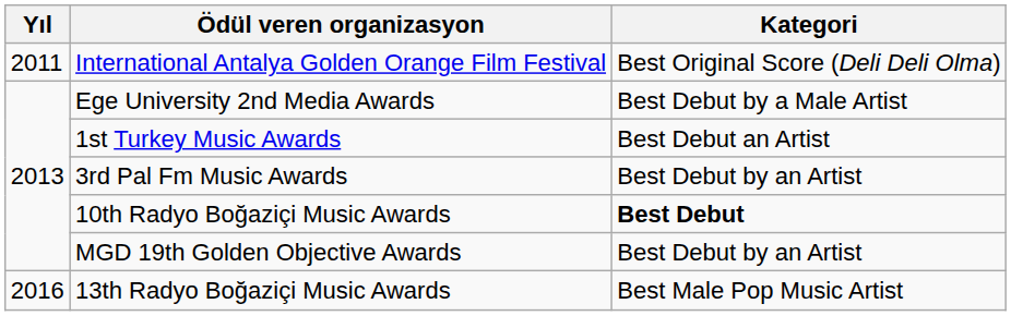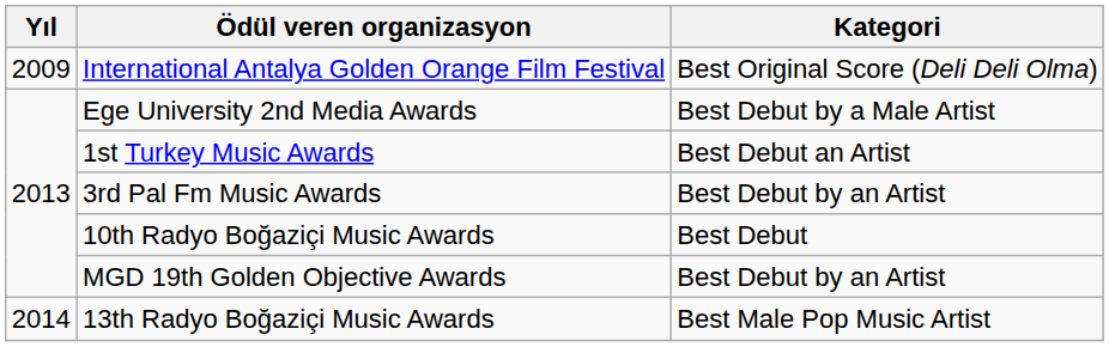International Antalya Golden Orange Film Festival | Yıl: 2011 -> 2009
10th Radyo Boğaziçi Music Awards | Kategori: bold -> normal
13th Radyo Boğaziçi Music Awards | Yıl: 2016 -> 2014
